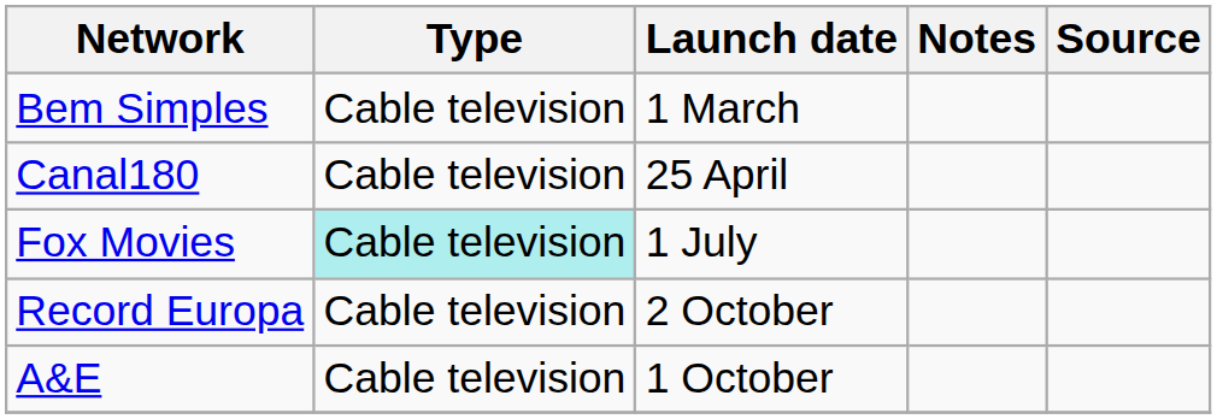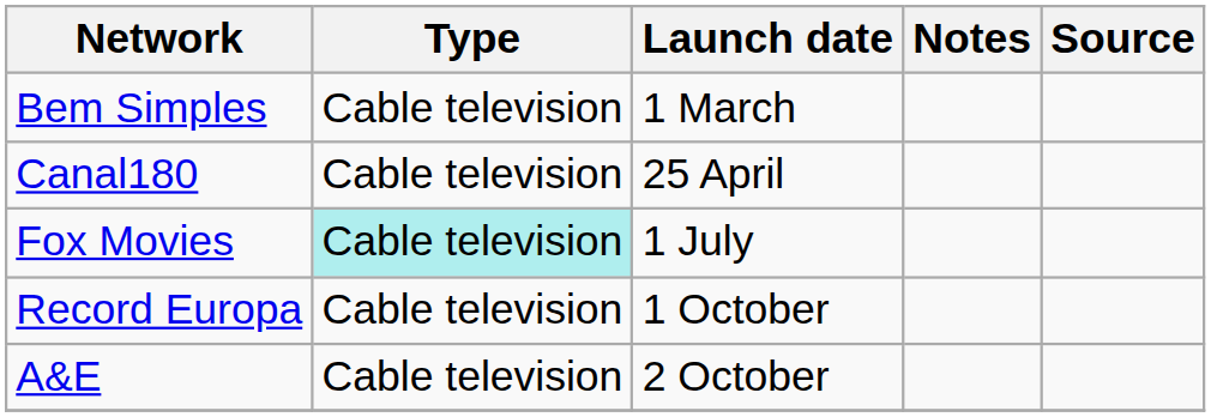Record Europa | Launch date: 2 October -> 1 October
A&E | Launch date: 1 October -> 2 October
